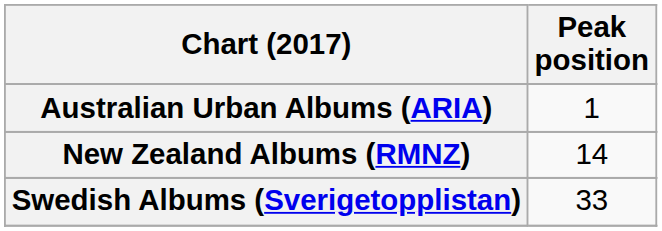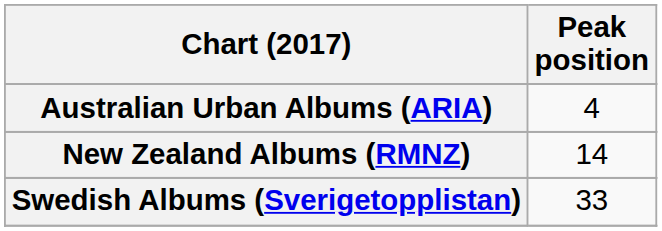Australian Urban Albums (ARIA) | Peak position: 1 -> 4
